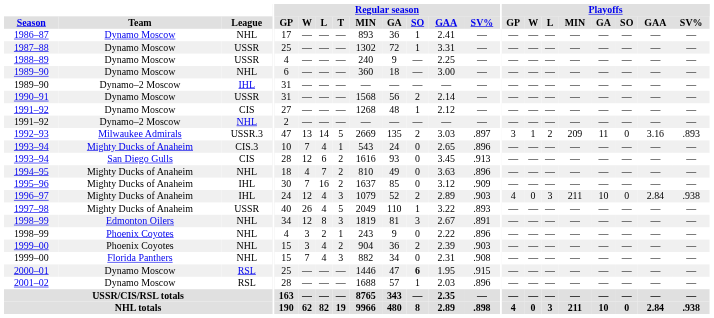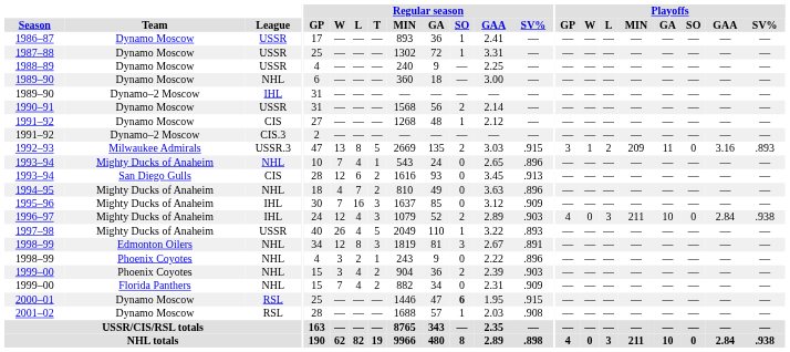1986–87 | League: NHL -> USSR
1991–92 / Dynamo–2 Moscow | League: NHL -> CIS.3
1992–93 | Regular season / L: 14 -> 8
1992–93 | Regular season / SV%: .897 -> .915
1993–94 / Mighty Ducks of Anaheim | League: CIS.3 -> NHL
1995–96 | Regular season / T: 2 -> 3
1999–00 / Florida Panthers | Regular season / T: 3 -> 2
1999–00 / Florida Panthers | Regular season / SV%: .908 -> .909
2001–02 | Regular season / SV%: .896 -> .908
